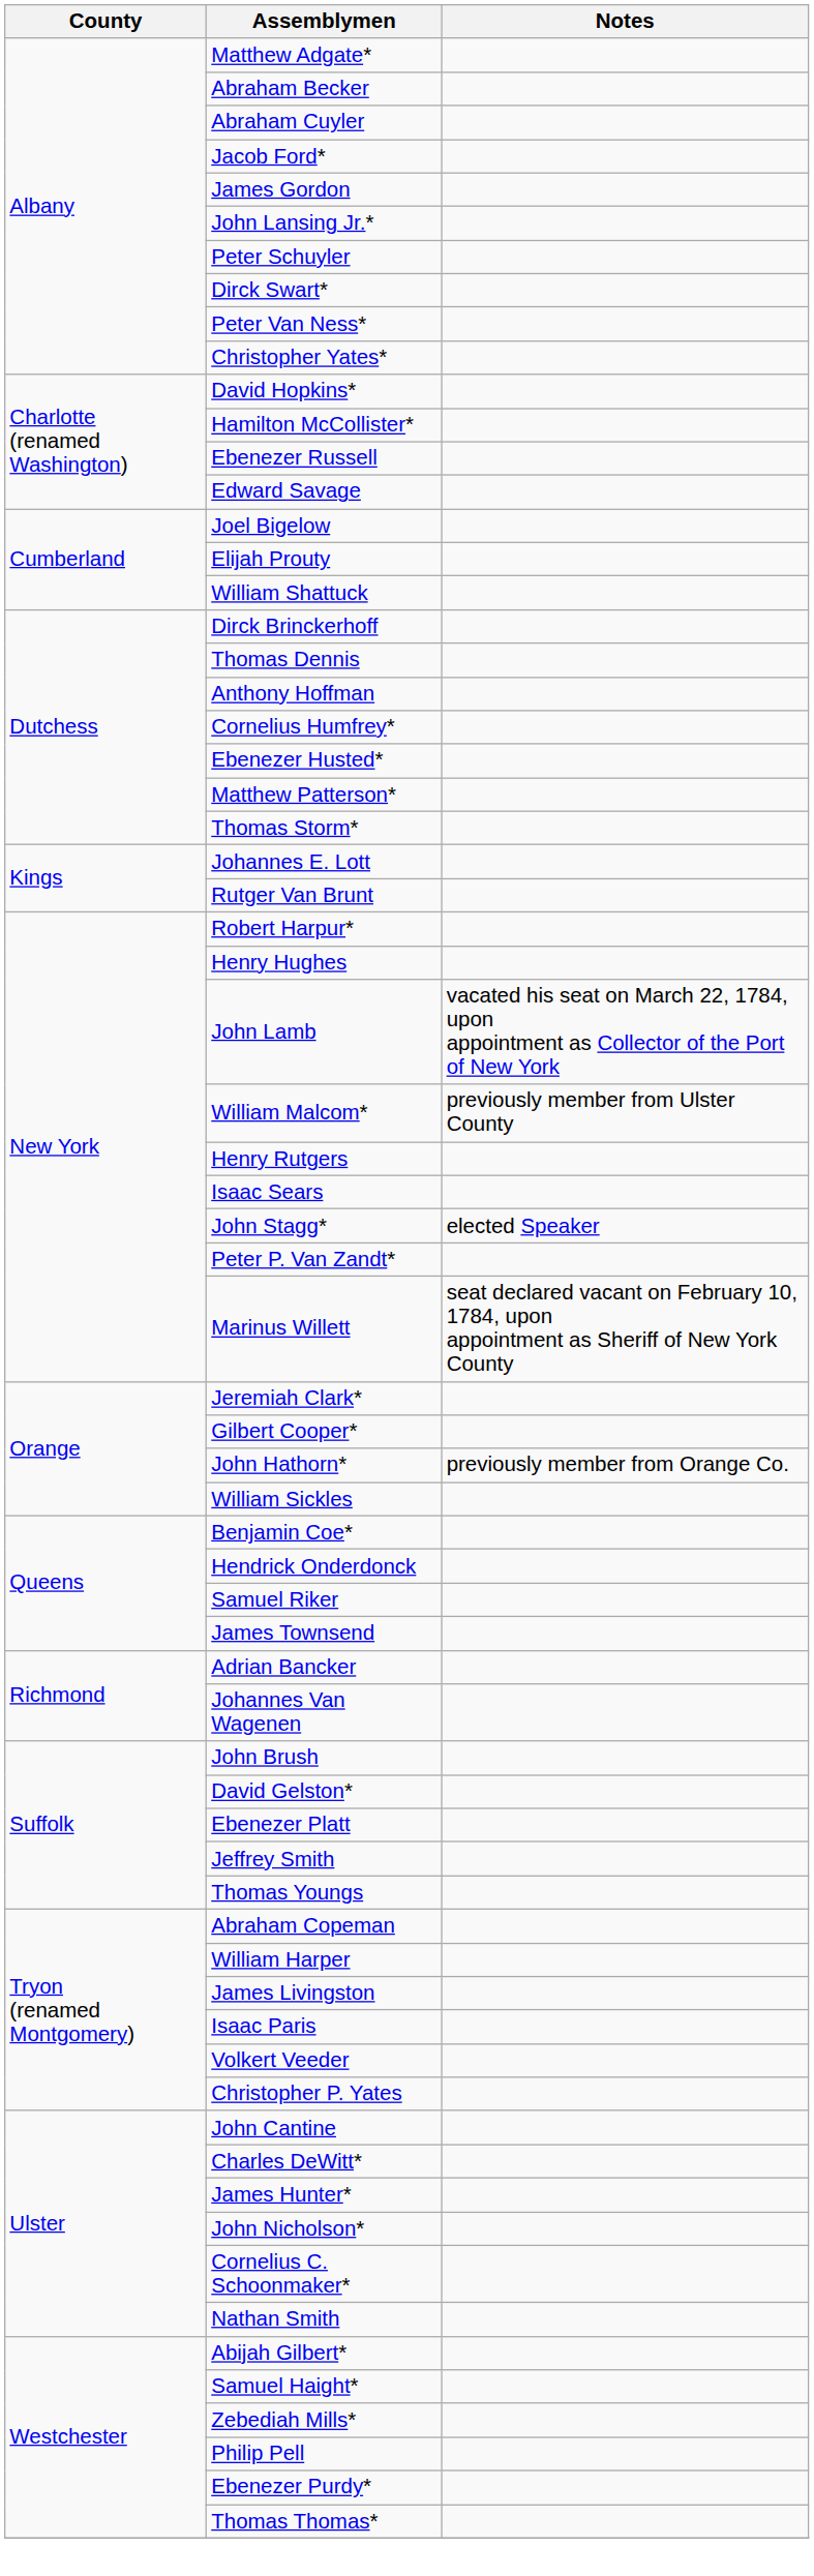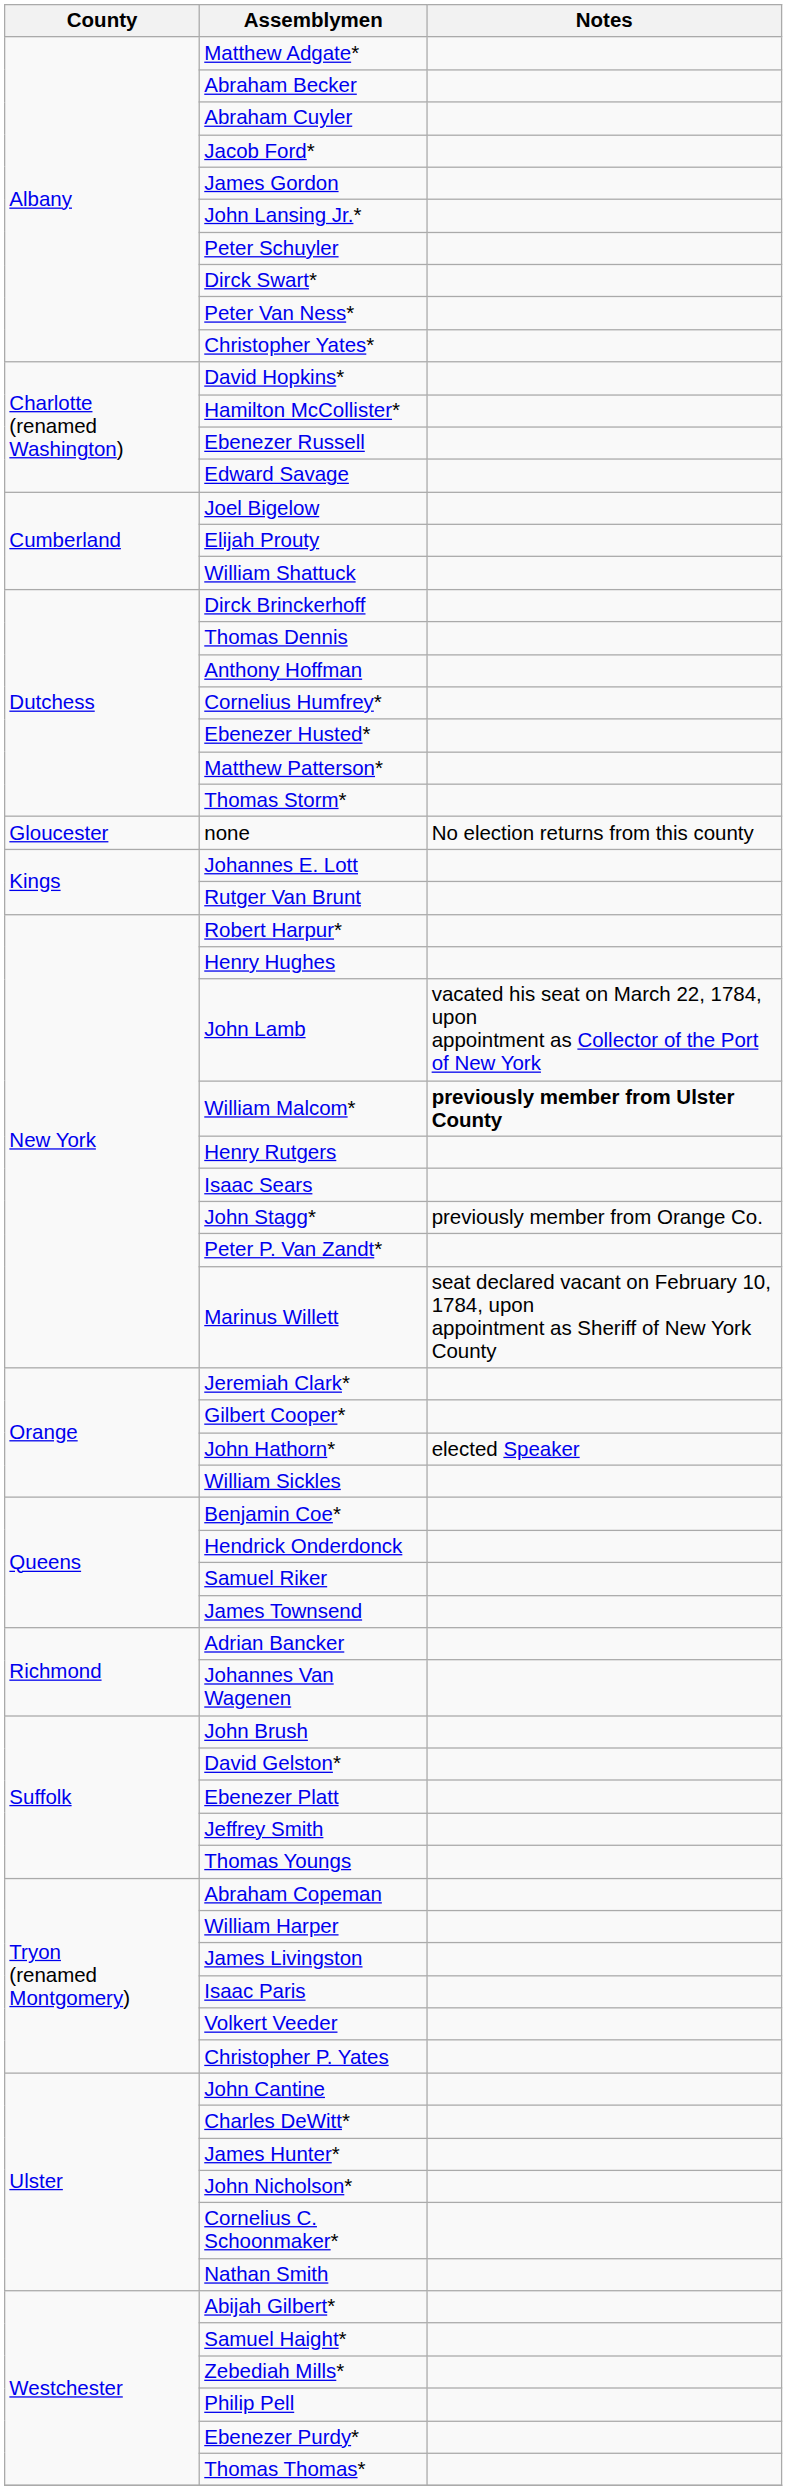+ row: Gloucester | none | No election returns from this county
William Malcom* | Notes: normal -> bold
John Stagg* | Notes: elected Speaker -> previously member from Orange Co.
John Hathorn* | Notes: previously member from Orange Co. -> elected Speaker
